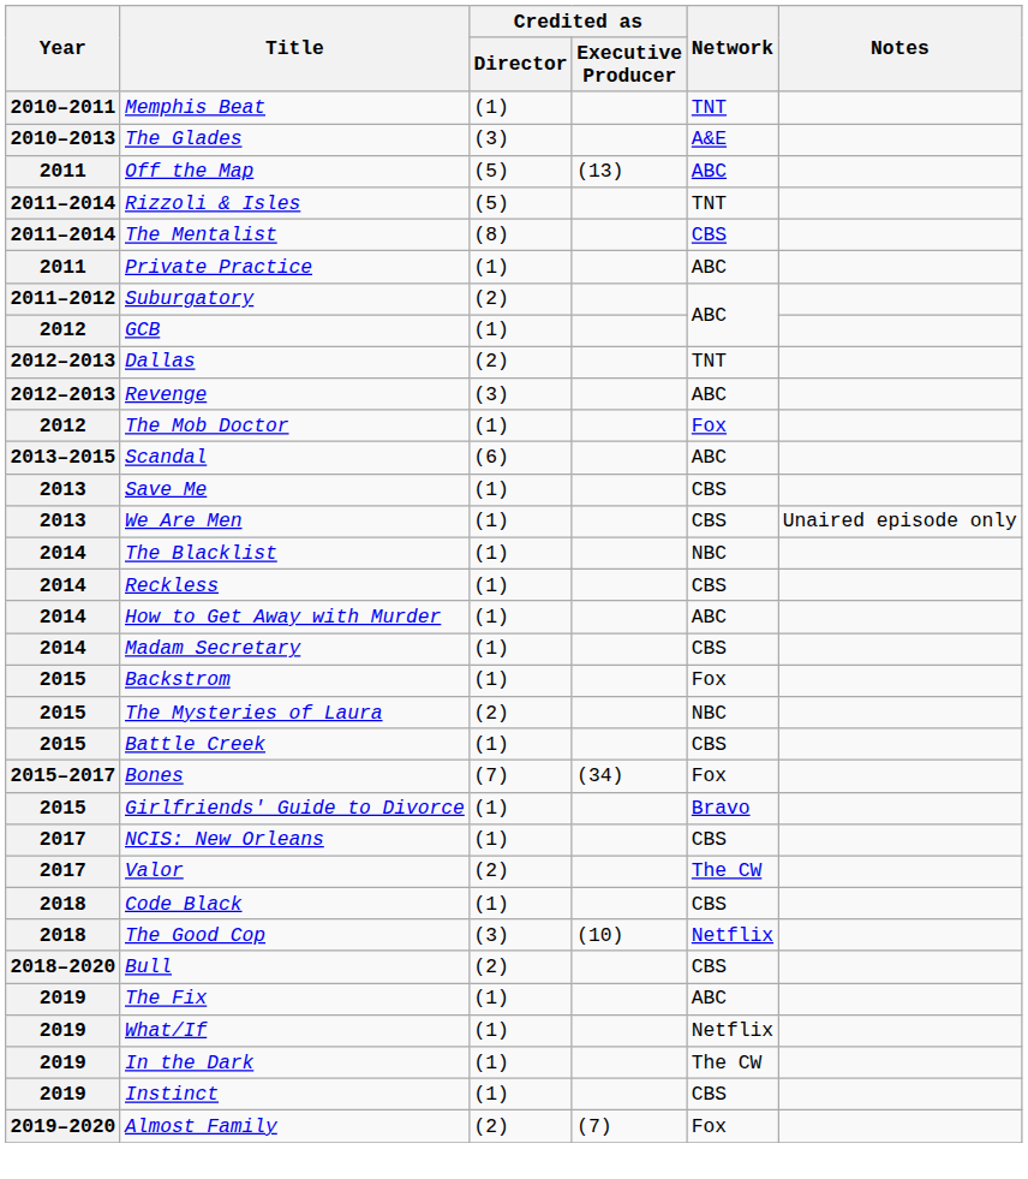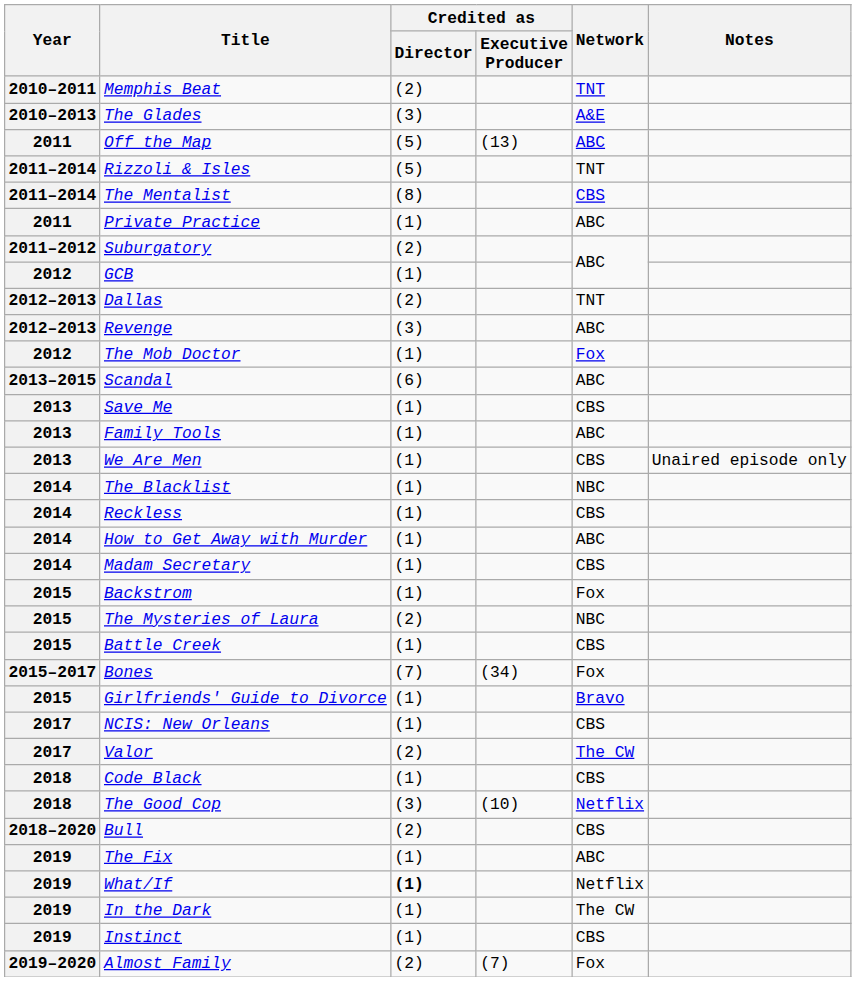Memphis Beat | Credited as / Director: (1) -> (2)
+ row: 2013 | Family Tools | (1) | ABC
What/If | Credited as / Director: normal -> bold
